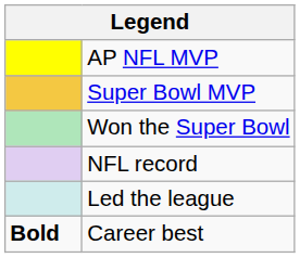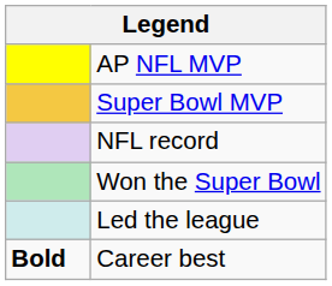rows swapped: Won the Super Bowl <-> NFL record
